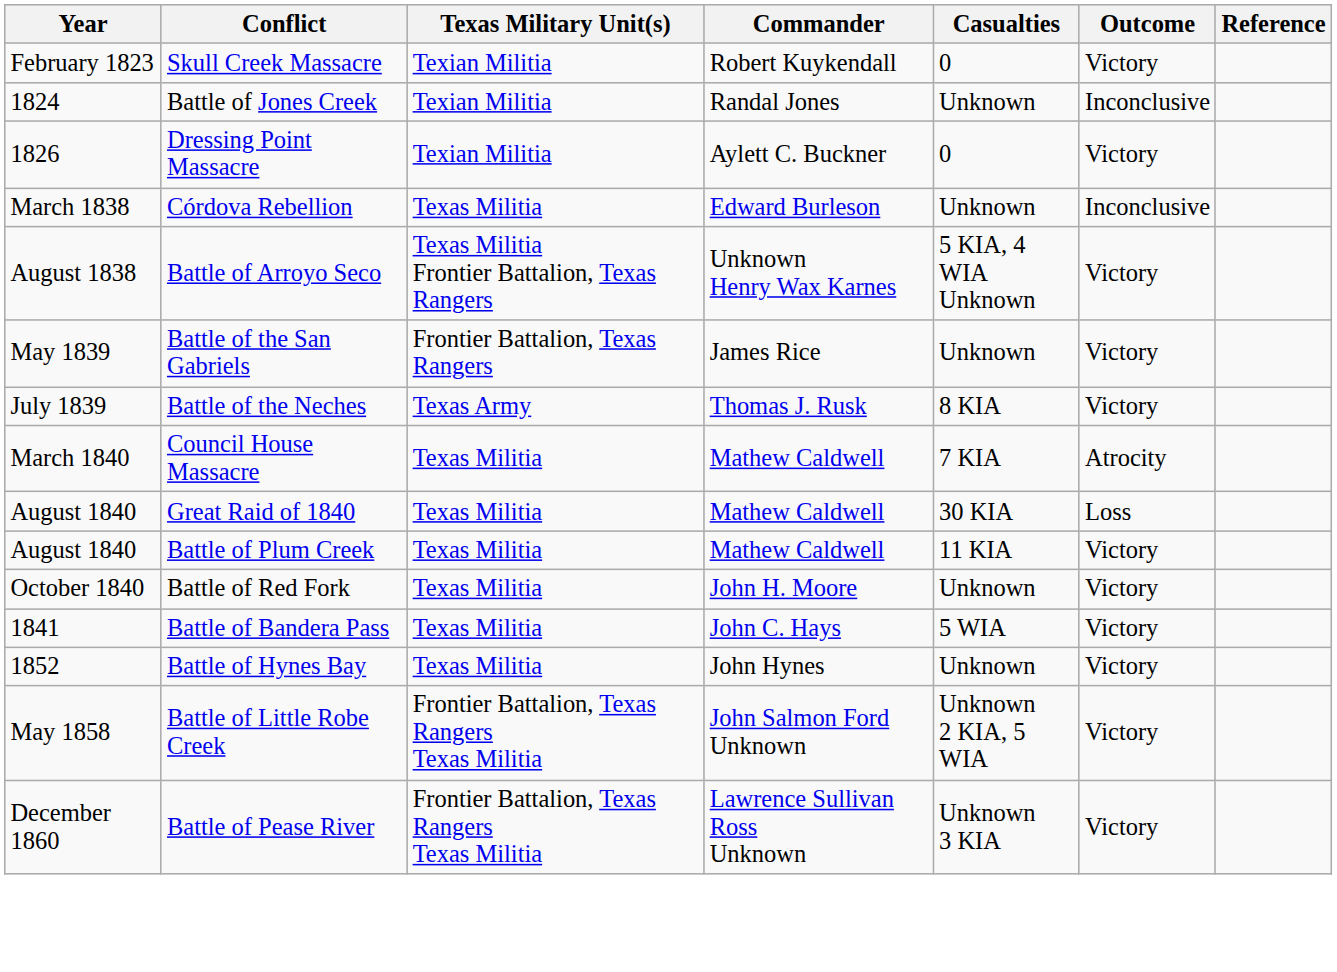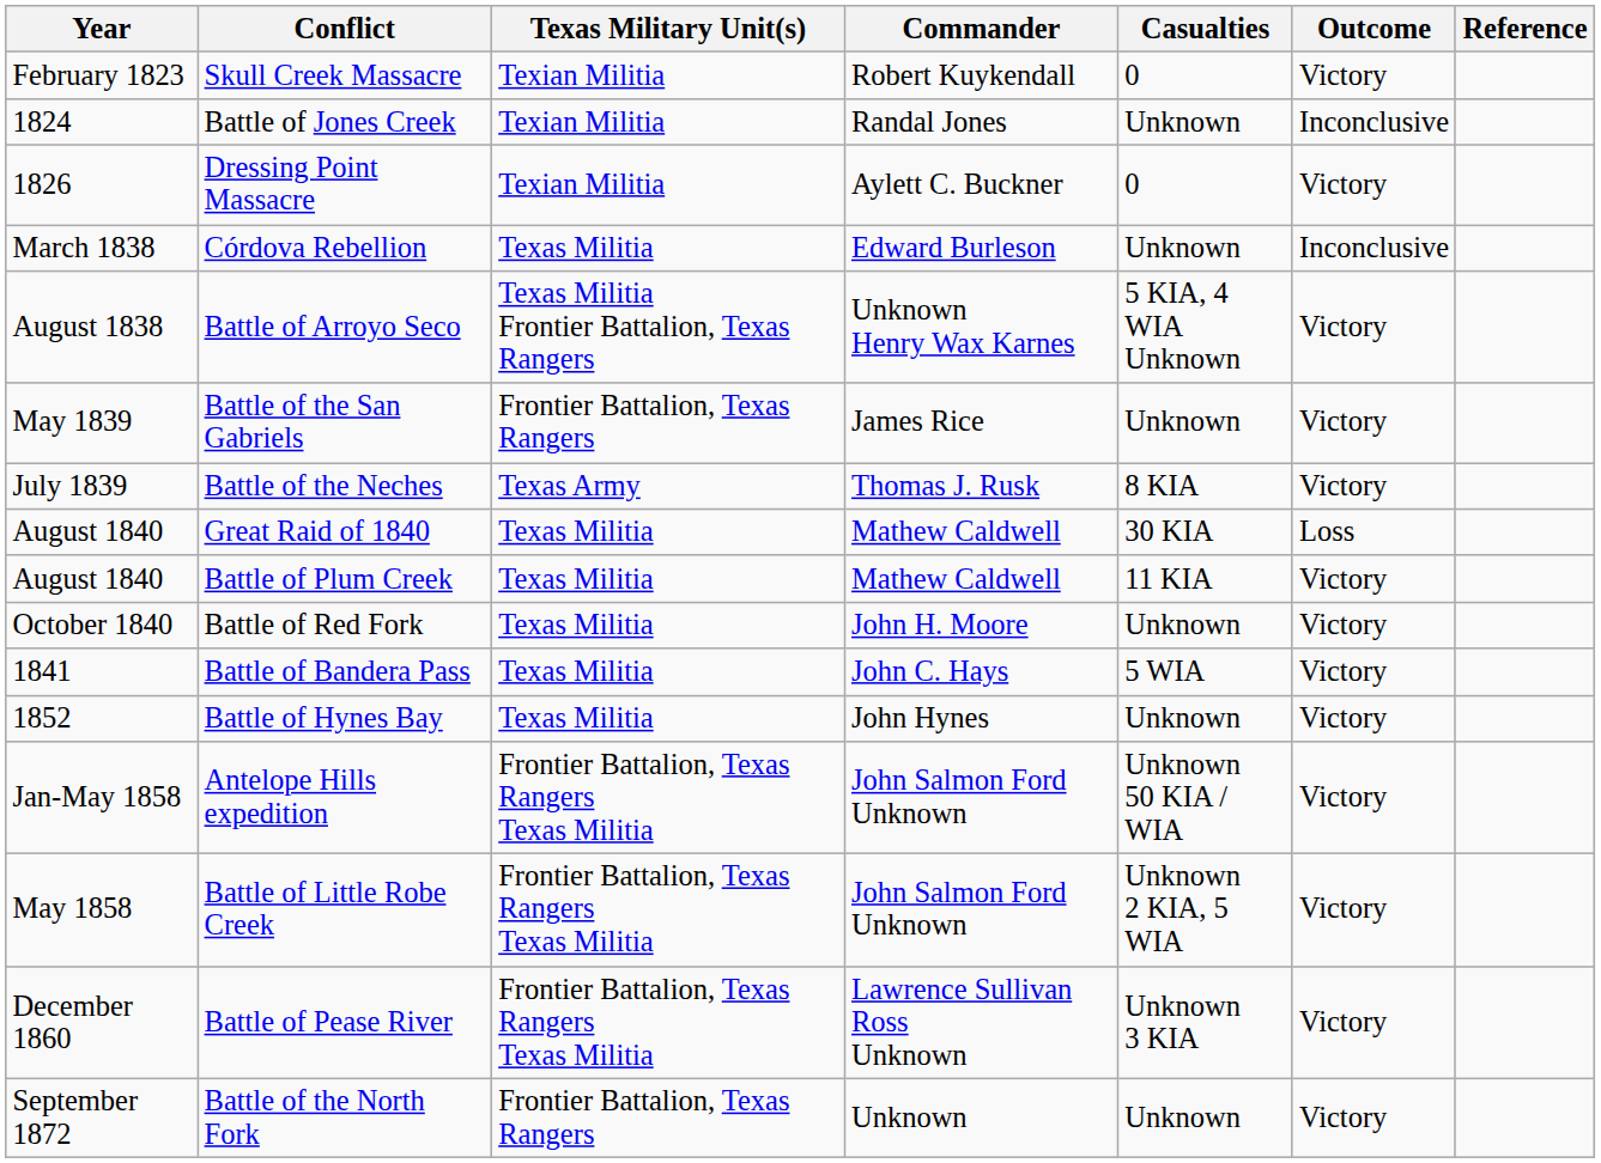- row: March 1840 | Council House Massacre | Texas Militia | Mathew Caldwell | 7 KIA | Atrocity
+ row: Jan-May 1858 | Antelope Hills expedition | Frontier Battalion, Texas Rangers Texas Militia | John Salmon Ford Unknown | Unknown 50 KIA / WIA | Victory
+ row: September 1872 | Battle of the North Fork | Frontier Battalion, Texas Rangers | Unknown | Unknown | Victory
